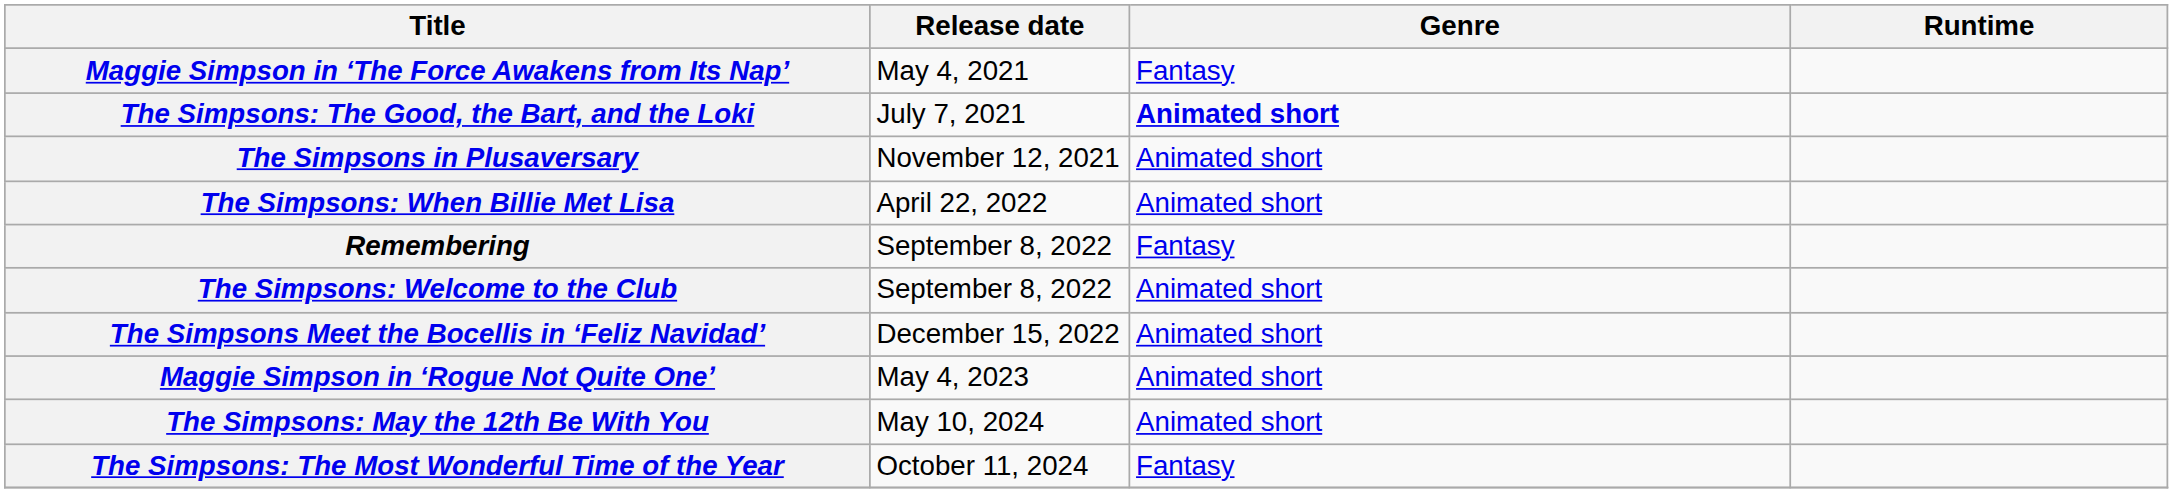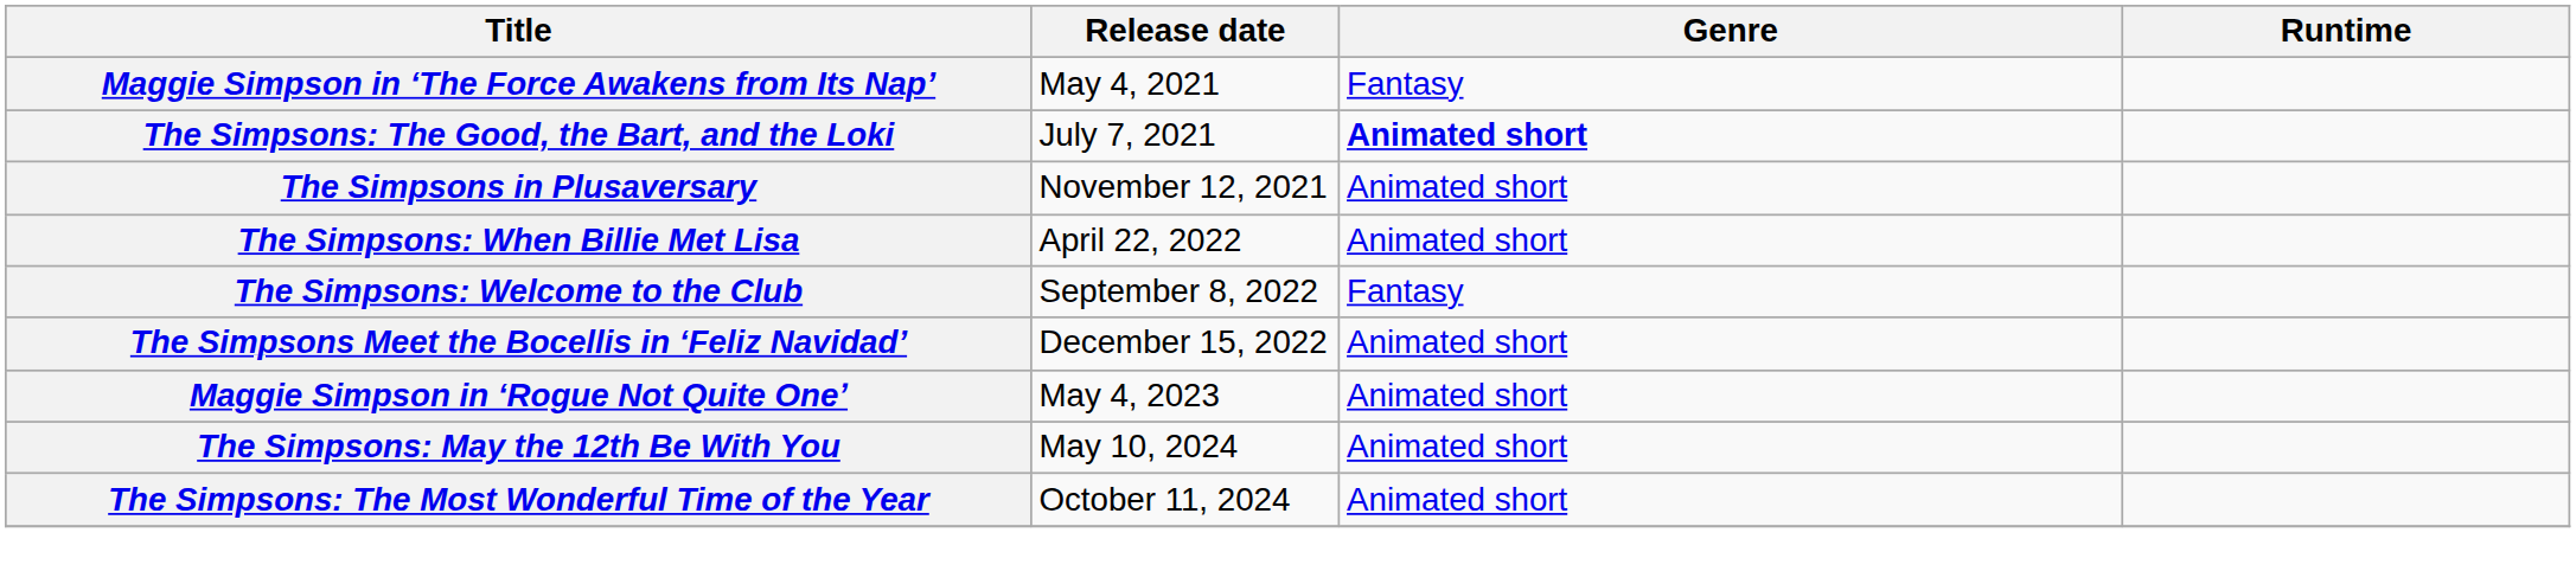- row: Remembering | September 8, 2022 | Fantasy
The Simpsons: Welcome to the Club | Genre: Animated short -> Fantasy
The Simpsons: The Most Wonderful Time of the Year | Genre: Fantasy -> Animated short
